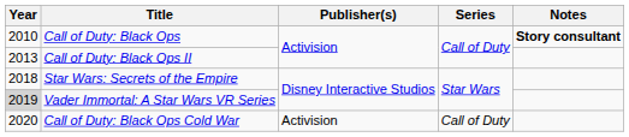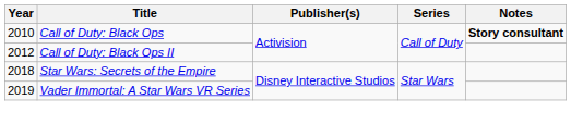Call of Duty: Black Ops II | Year: 2013 -> 2012
Vader Immortal: A Star Wars VR Series | Year: lightgrey background -> no background
- row: 2020 | Call of Duty: Black Ops Cold War | Activision | Call of Duty
